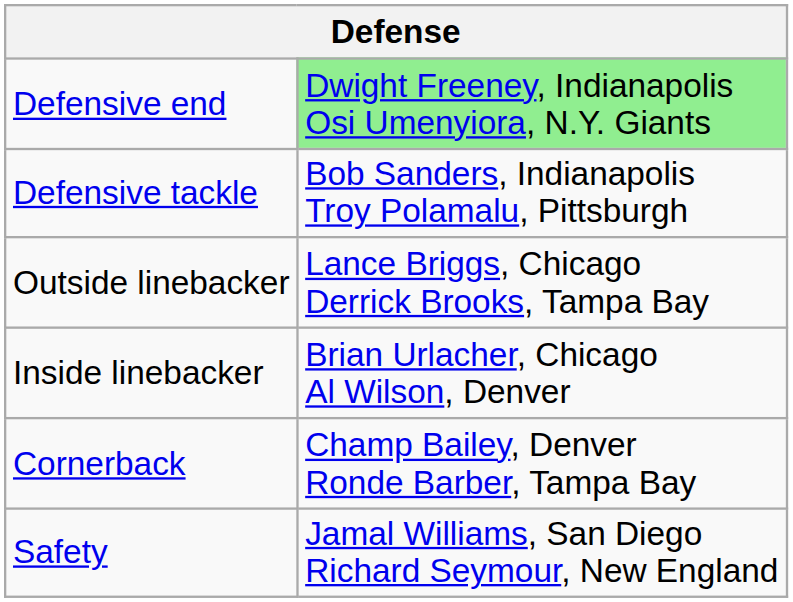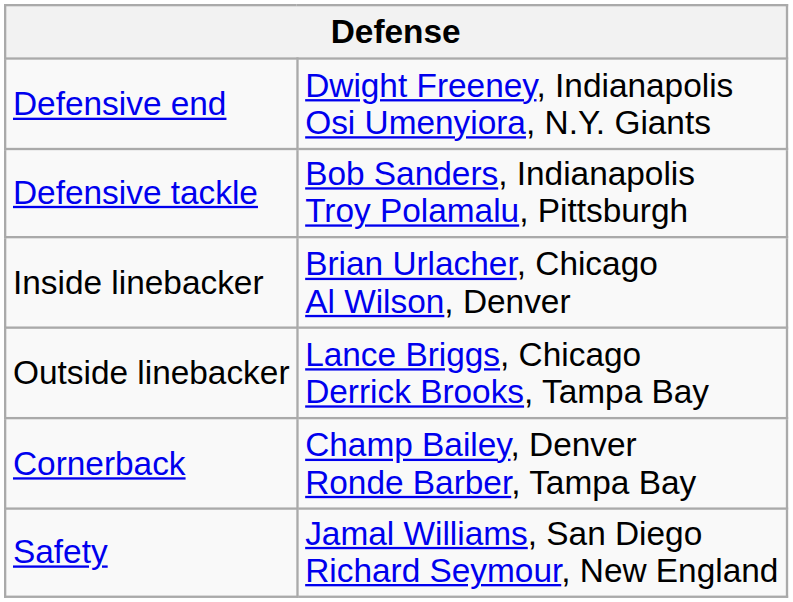Defensive end | column 2: lightgreen background -> no background
rows swapped: Outside linebacker <-> Inside linebacker
